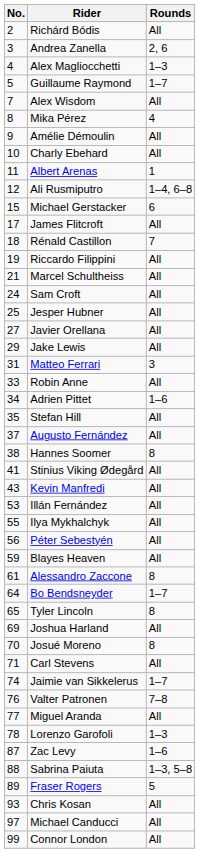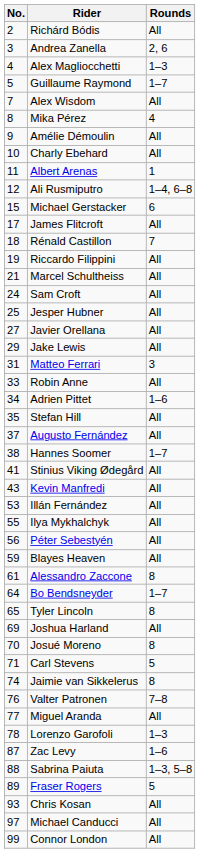Hannes Soomer | Rounds: 8 -> 1–7
Carl Stevens | Rounds: All -> 5
Jaimie van Sikkelerus | Rounds: 1–7 -> 8
